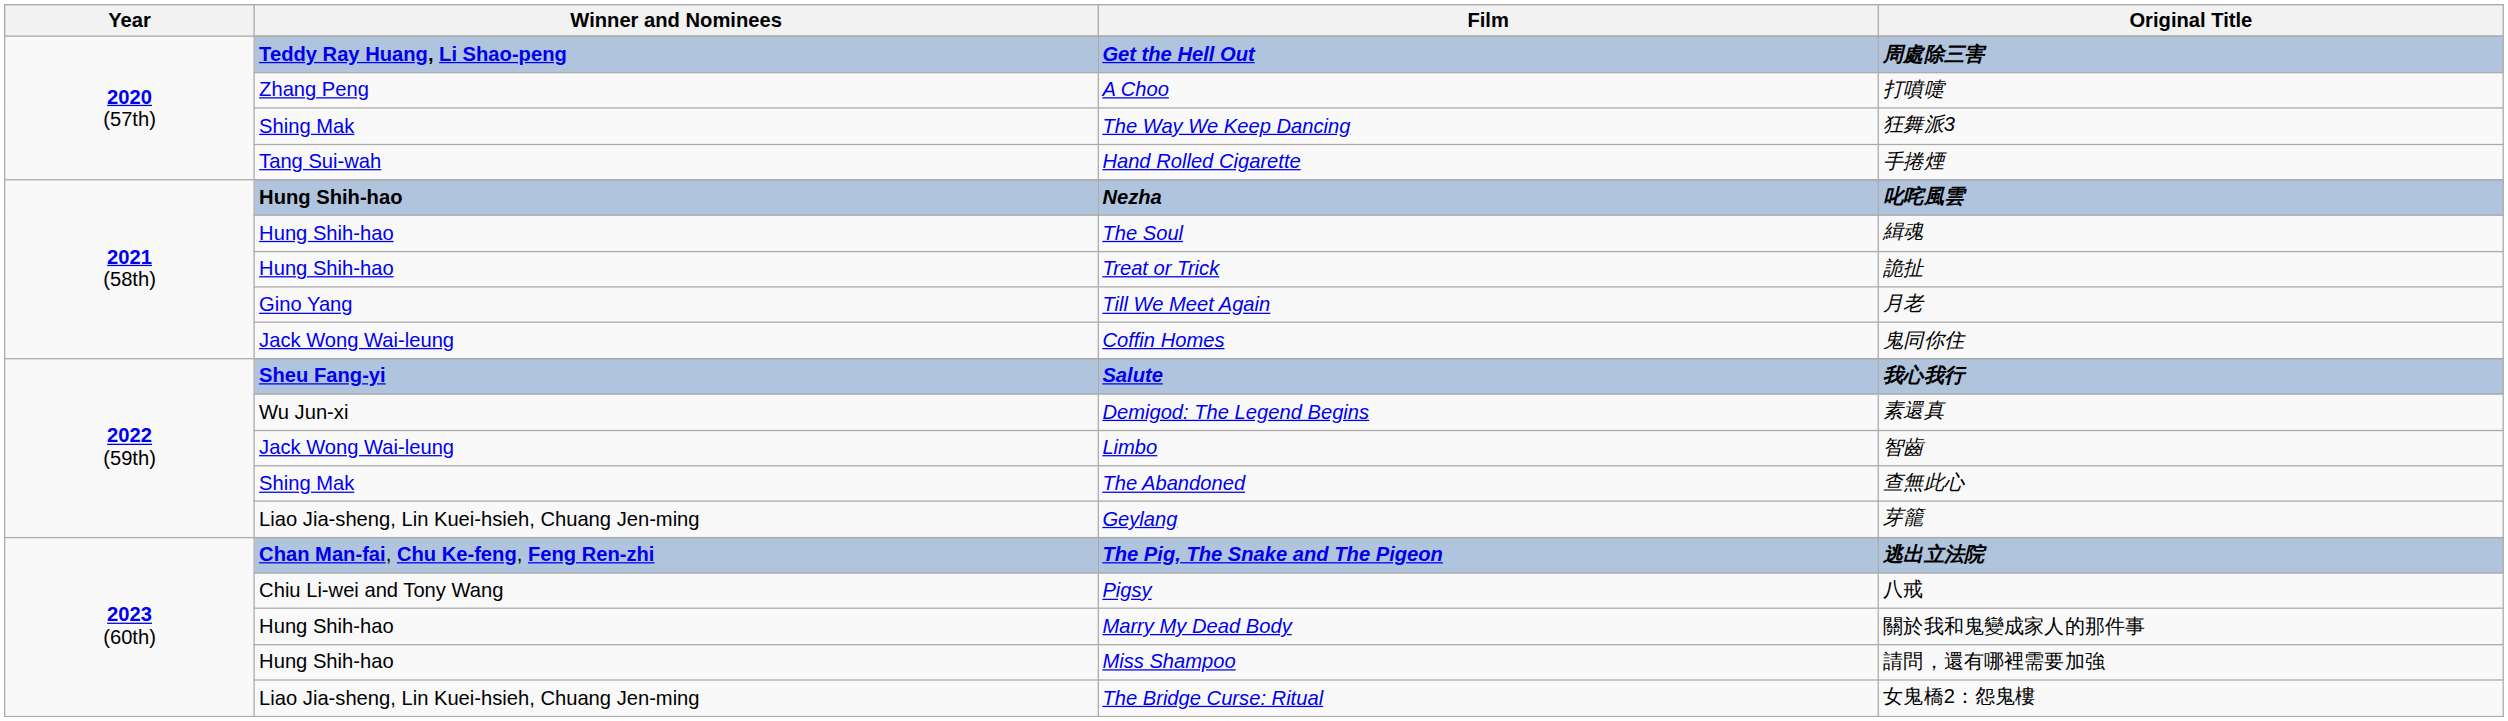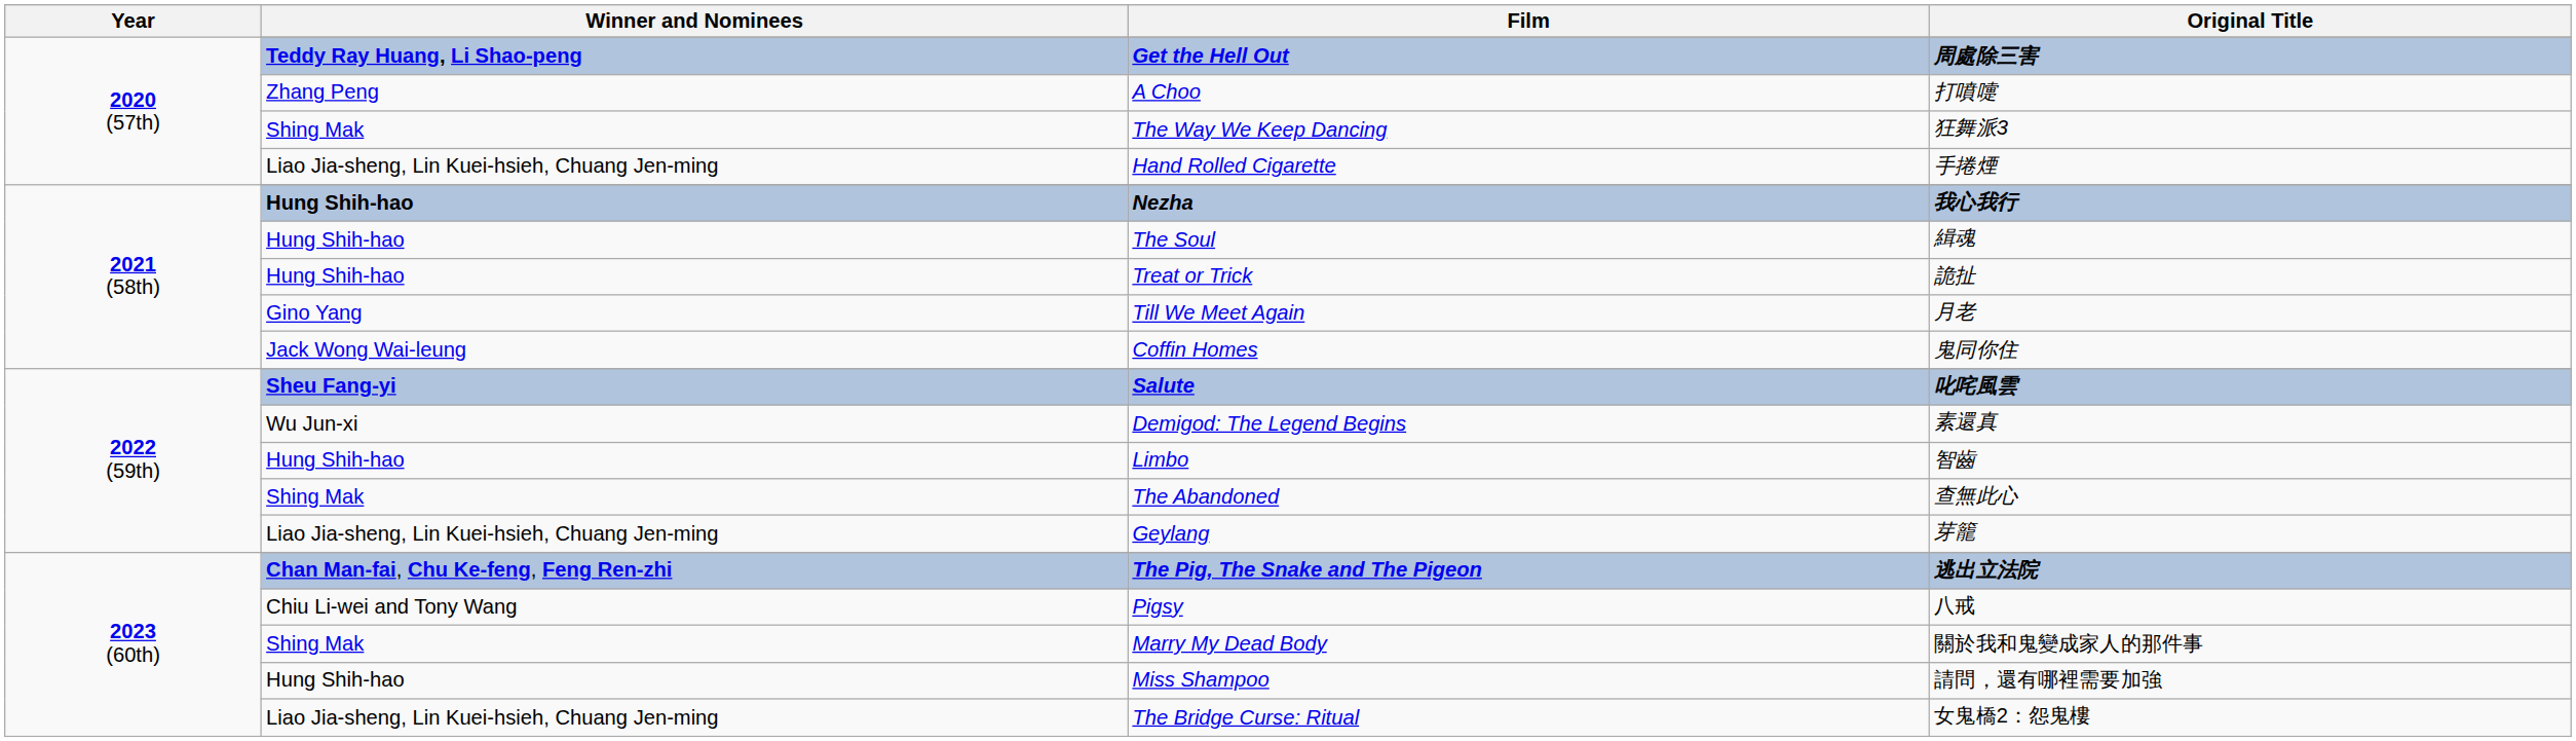Hand Rolled Cigarette | Winner and Nominees: Tang Sui-wah -> Liao Jia-sheng, Lin Kuei-hsieh, Chuang Jen-ming
Nezha | Original Title: 叱咤風雲 -> 我心我行
Salute | Original Title: 我心我行 -> 叱咤風雲
Limbo | Winner and Nominees: Jack Wong Wai-leung -> Hung Shih-hao
Marry My Dead Body | Winner and Nominees: Hung Shih-hao -> Shing Mak
